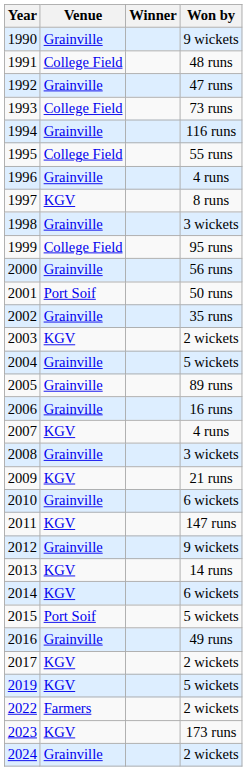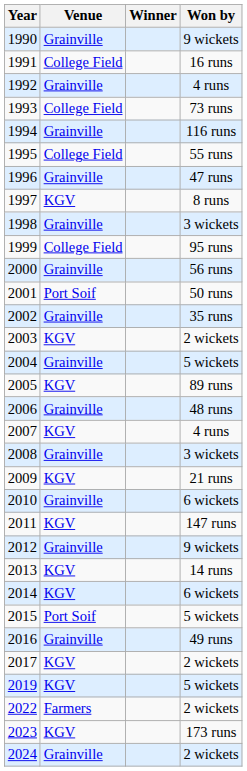1991 | Won by: 48 runs -> 16 runs
1992 | Won by: 47 runs -> 4 runs
1996 | Won by: 4 runs -> 47 runs
2005 | Venue: Grainville -> KGV
2006 | Won by: 16 runs -> 48 runs
